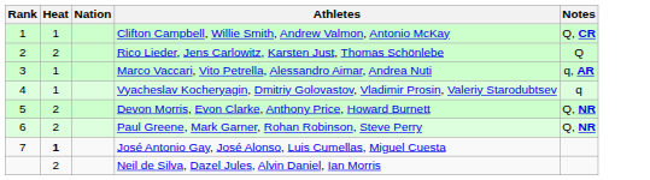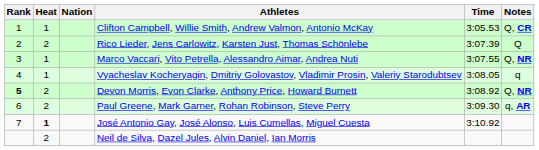+ column: Time | 3:05.53 | 3:07.39 | 3:07.55 | 3:08.05 | 3:08.92 | 3:09.30 | 3:10.92
Marco Vaccari, Vito Petrella, Alessandro Aimar, Andrea Nuti | Notes: q, AR -> Q, NR
Devon Morris, Evon Clarke, Anthony Price, Howard Burnett | Rank: normal -> bold
Paul Greene, Mark Garner, Rohan Robinson, Steve Perry | Notes: Q, NR -> q, AR
